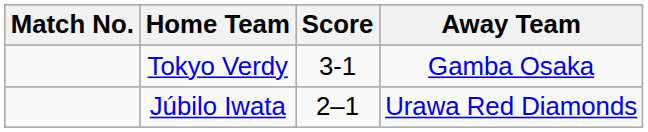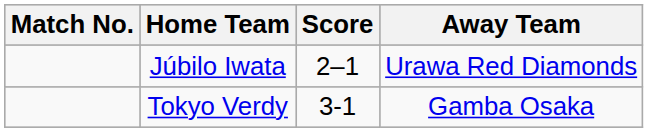rows swapped: Tokyo Verdy <-> Júbilo Iwata
